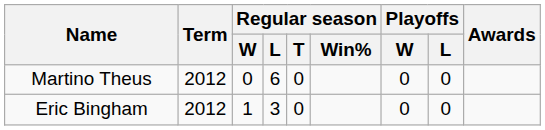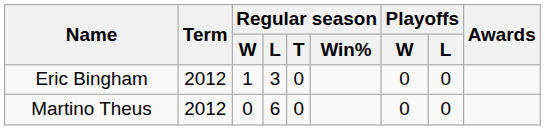rows swapped: Martino Theus <-> Eric Bingham
